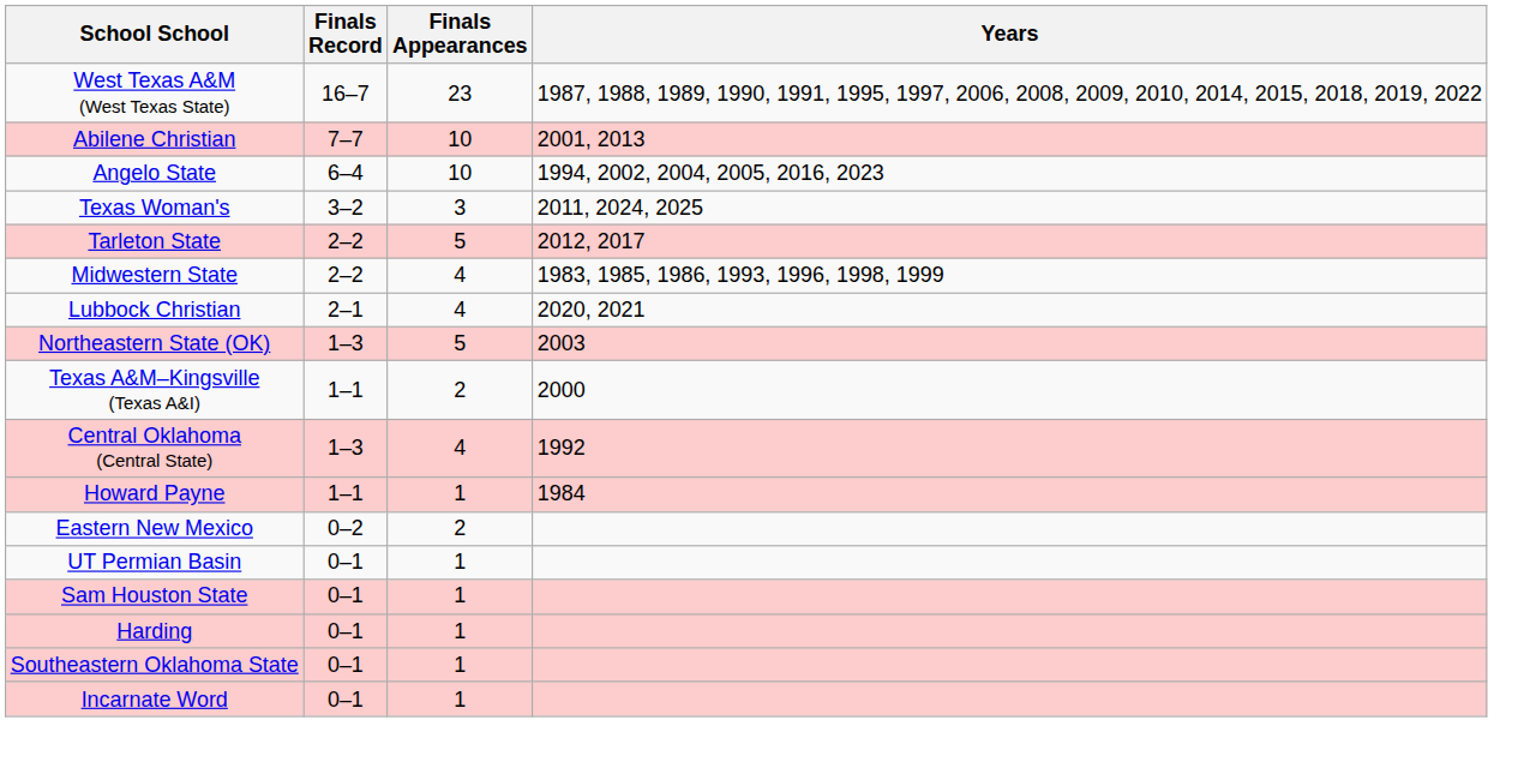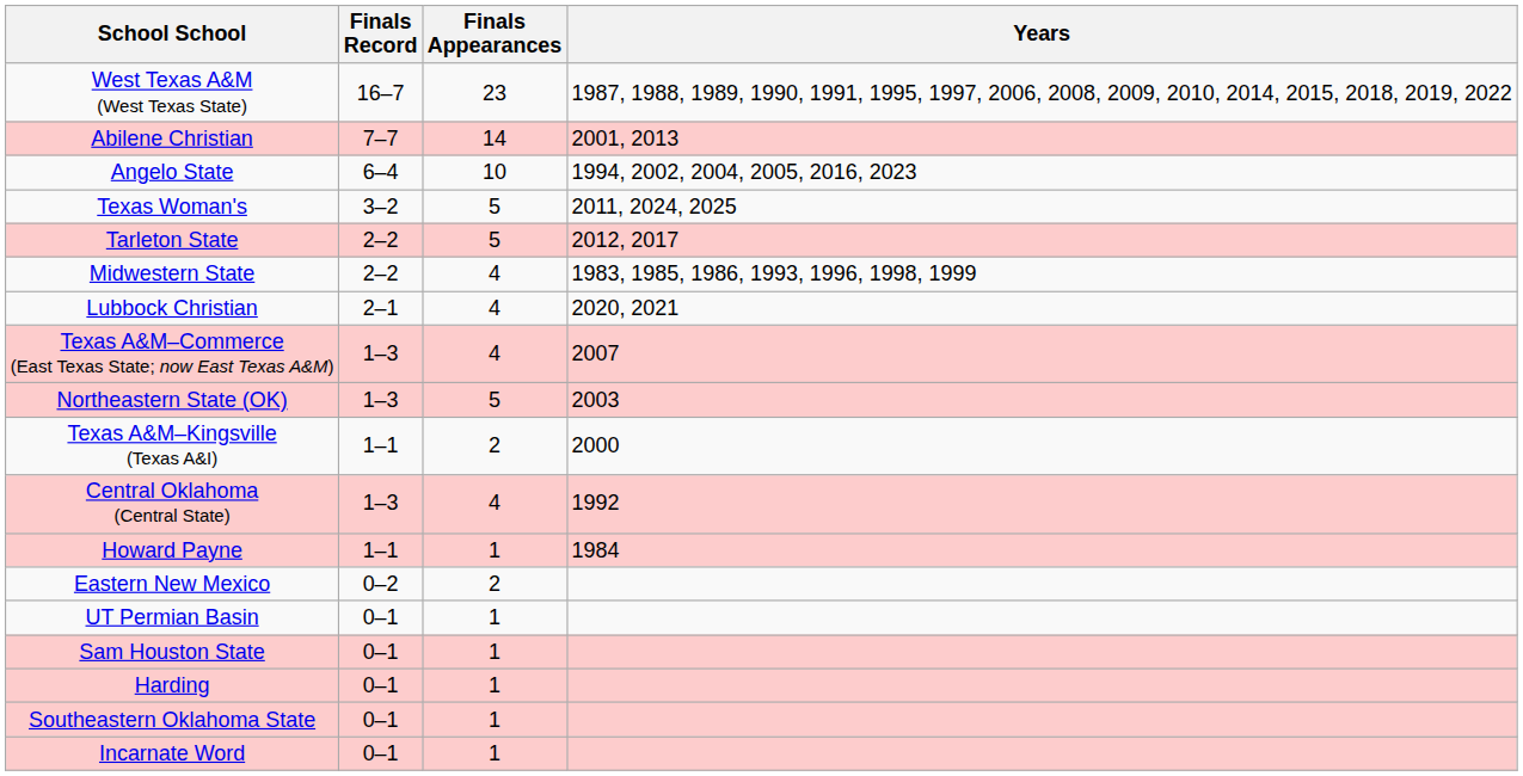Abilene Christian | Finals Appearances: 10 -> 14
Texas Woman's | Finals Appearances: 3 -> 5
+ row: Texas A&M–Commerce (East Texas State; now East Texas A&M) | 1–3 | 4 | 2007
